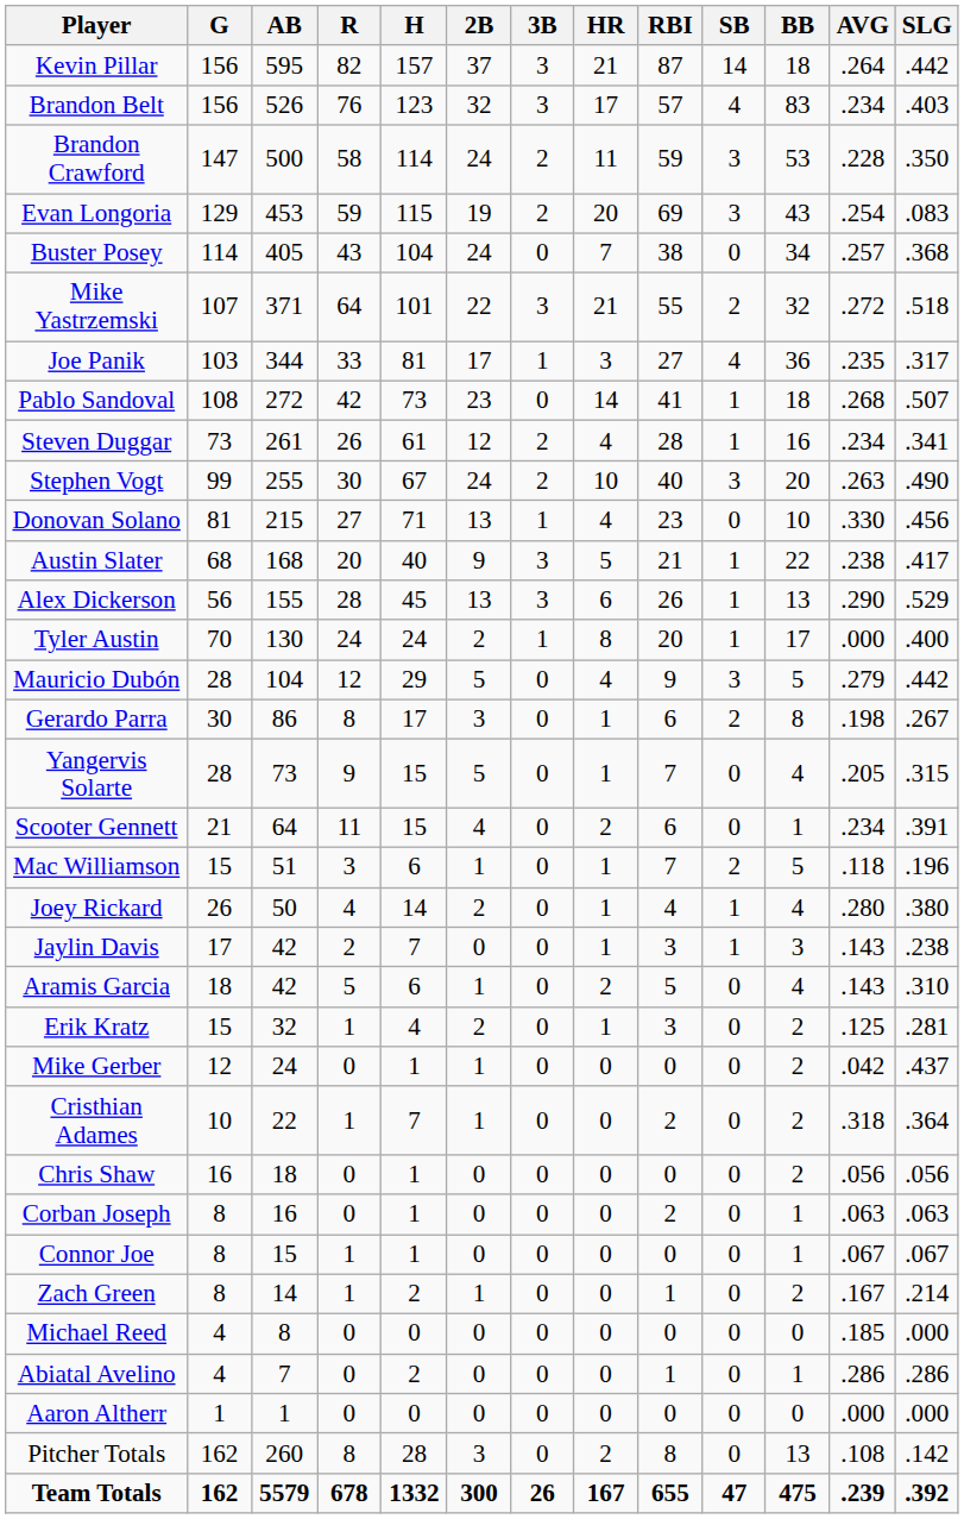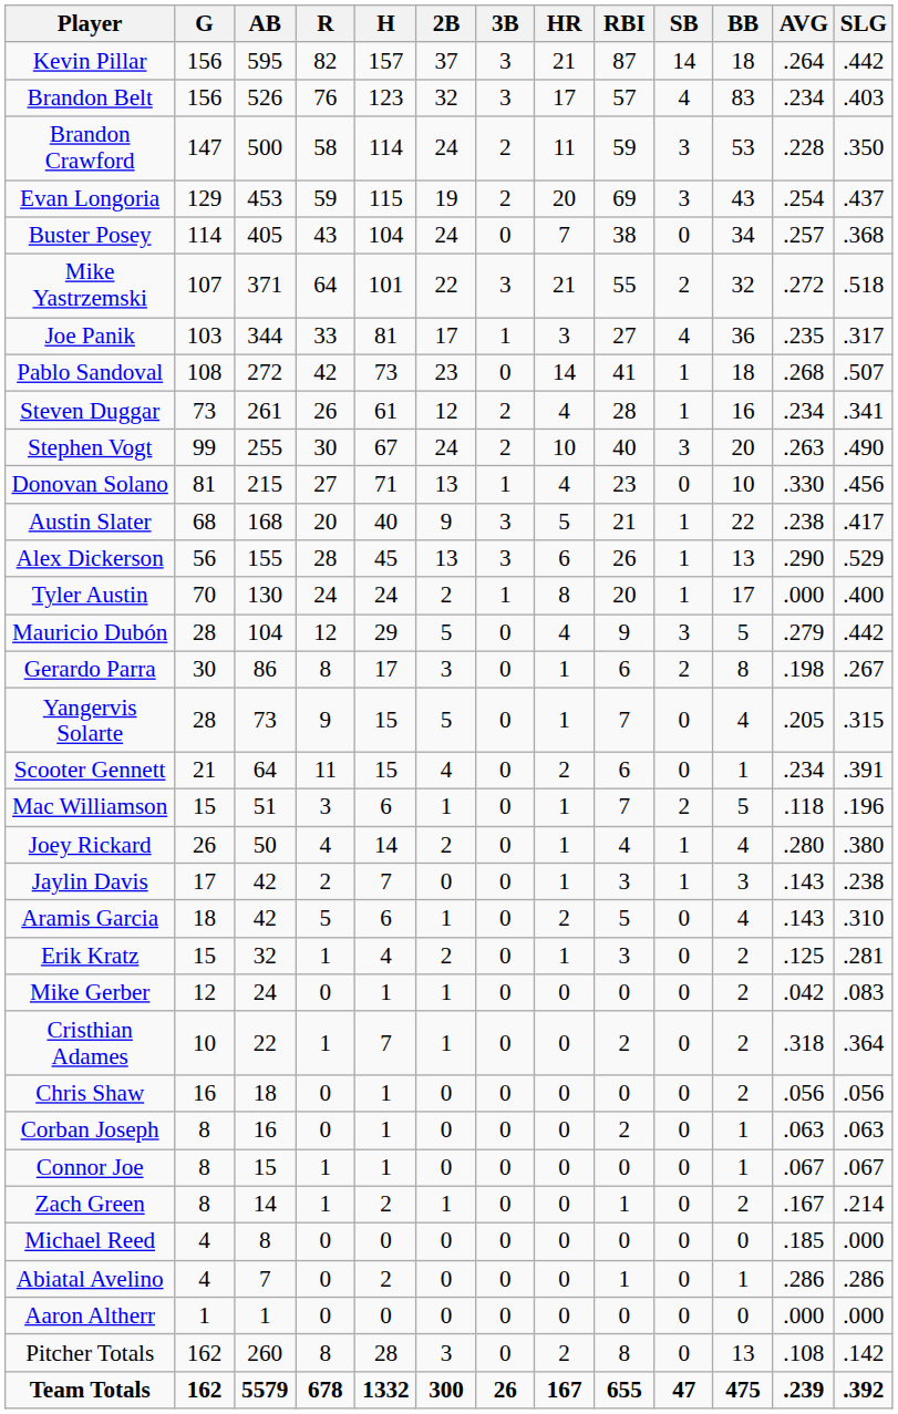Evan Longoria | SLG: .083 -> .437
Mike Gerber | SLG: .437 -> .083
